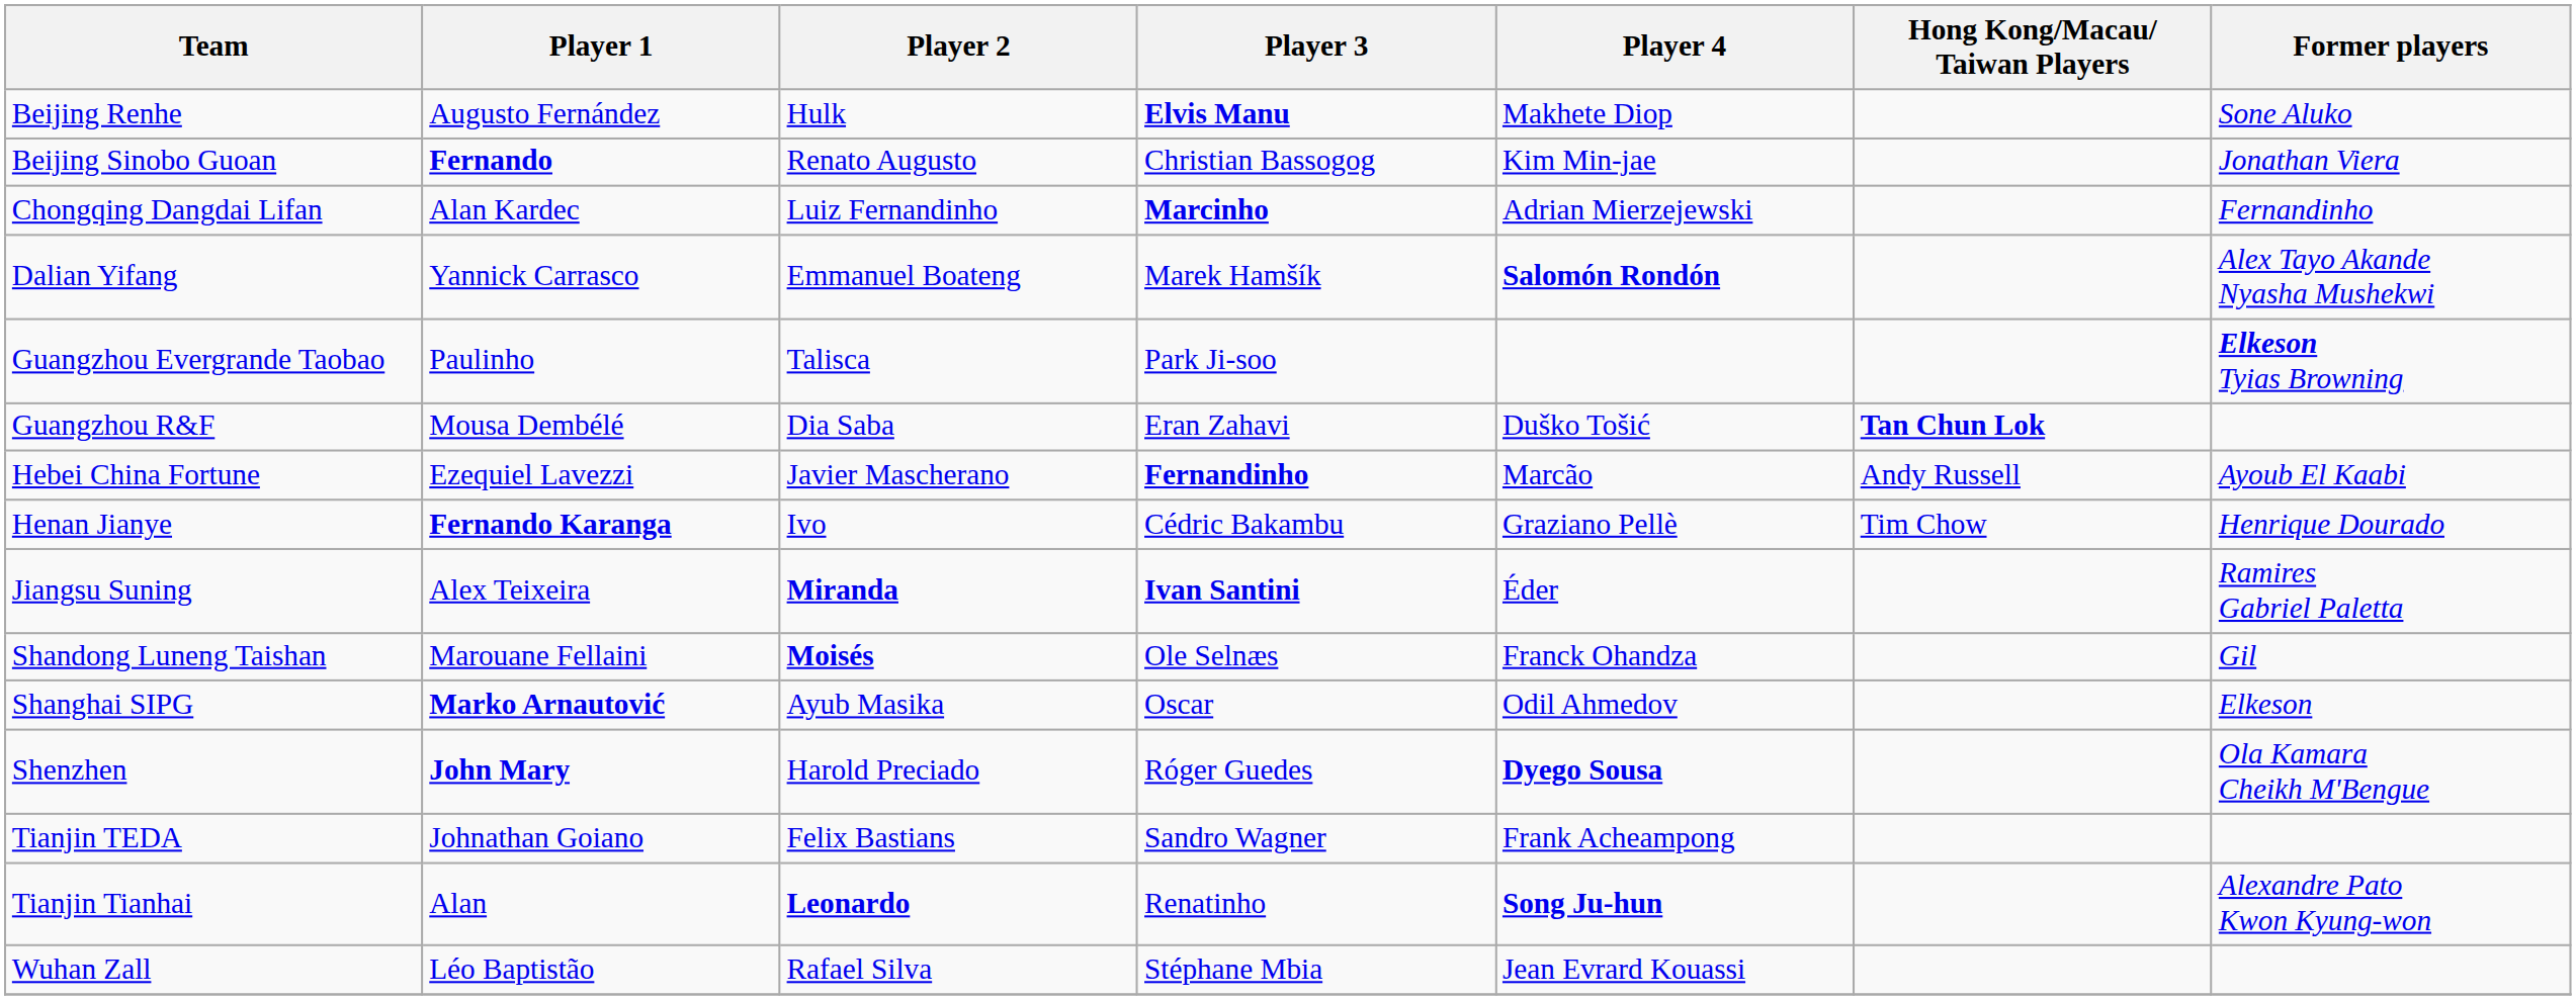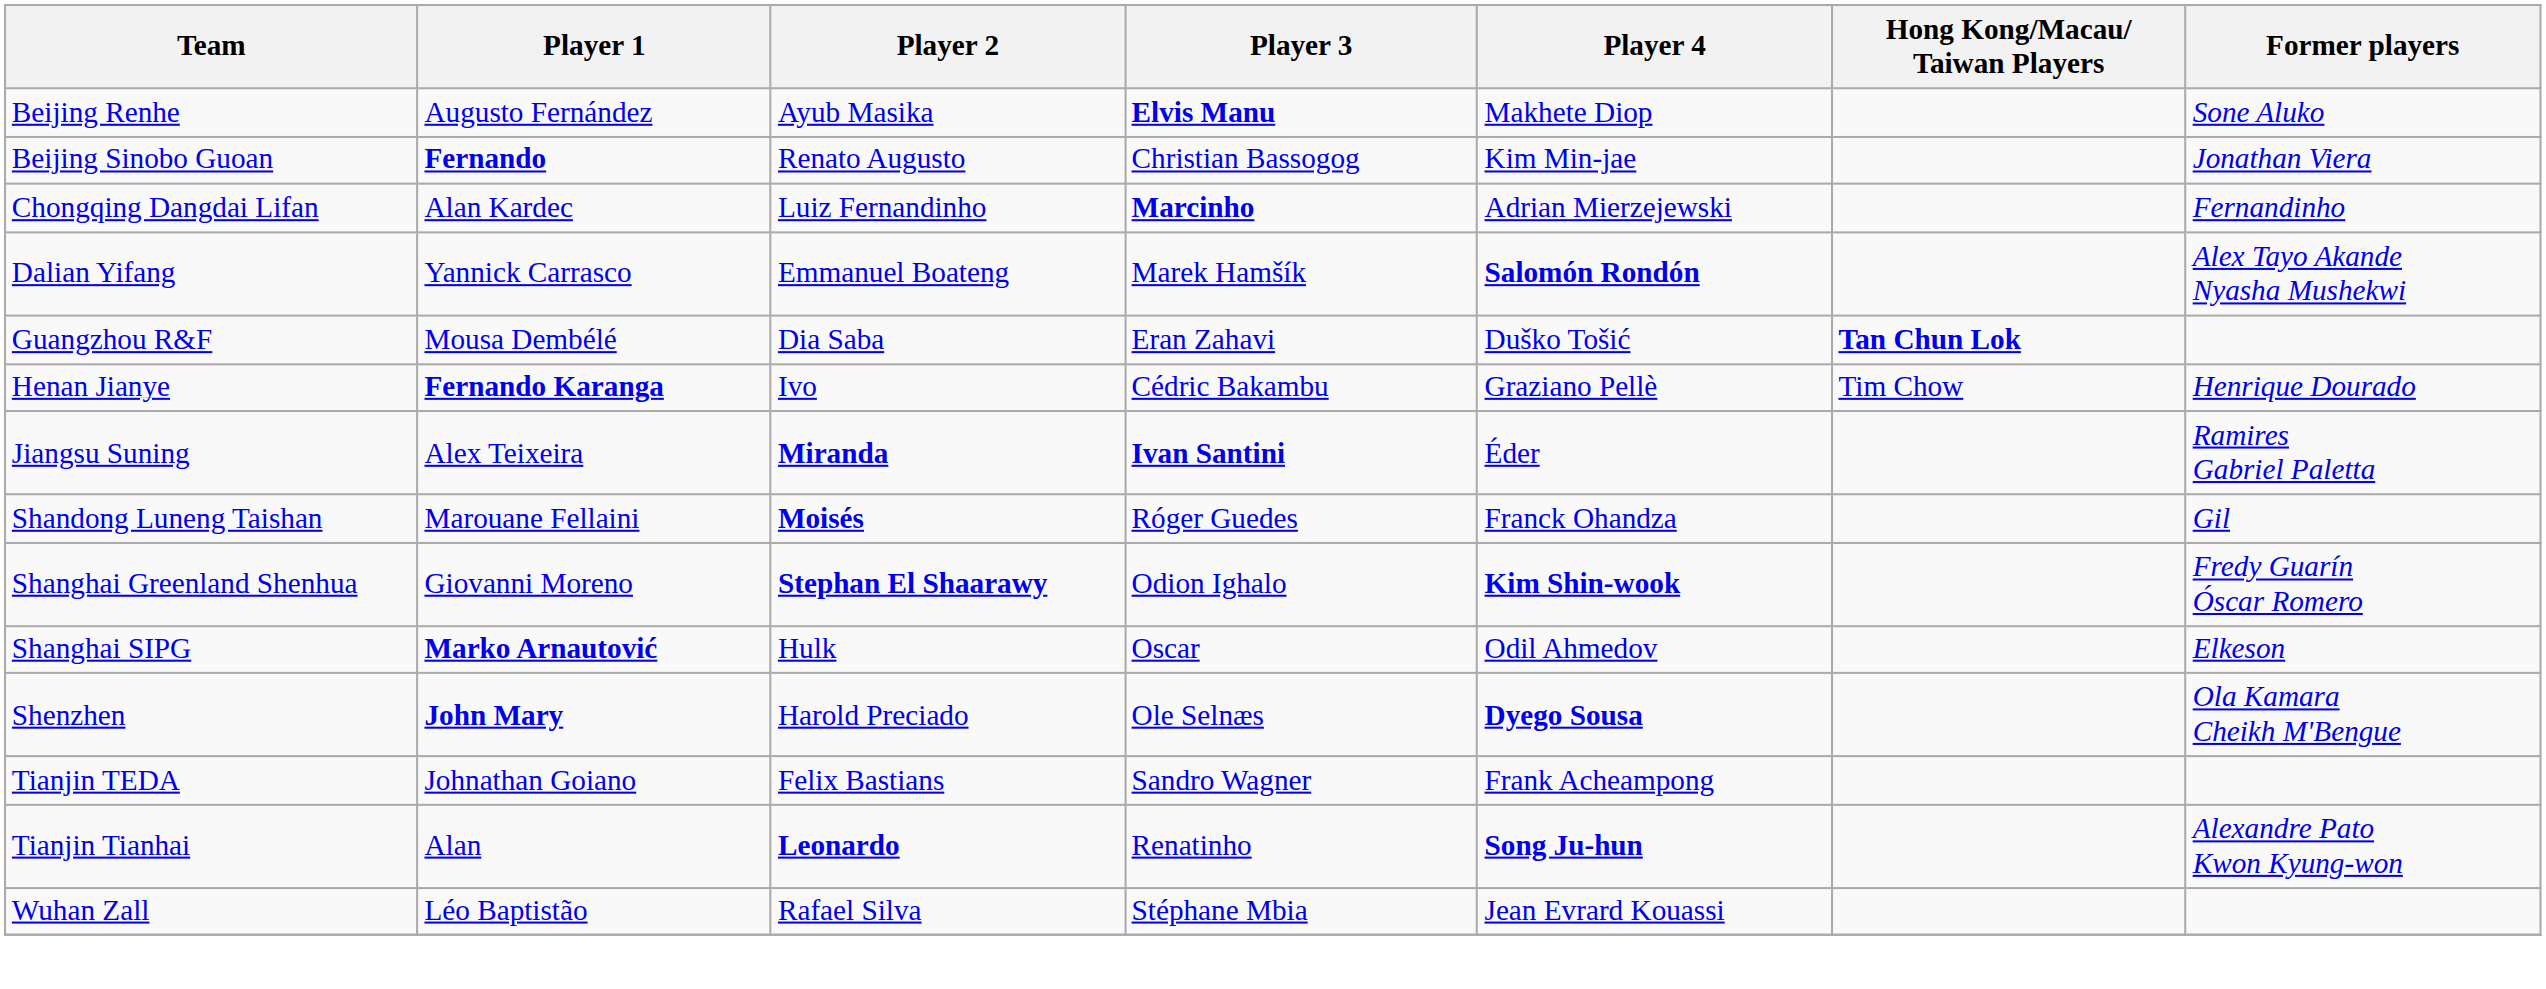Beijing Renhe | Player 2: Hulk -> Ayub Masika
- row: Guangzhou Evergrande Taobao | Paulinho | Talisca | Park Ji-soo | Elkeson Tyias Browning
- row: Hebei China Fortune | Ezequiel Lavezzi | Javier Mascherano | Fernandinho | Marcão | Andy Russell | Ayoub El Kaabi
Shandong Luneng Taishan | Player 3: Ole Selnæs -> Róger Guedes
+ row: Shanghai Greenland Shenhua | Giovanni Moreno | Stephan El Shaarawy | Odion Ighalo | Kim Shin-wook | Fredy Guarín Óscar Romero
Shanghai SIPG | Player 2: Ayub Masika -> Hulk
Shenzhen | Player 3: Róger Guedes -> Ole Selnæs
